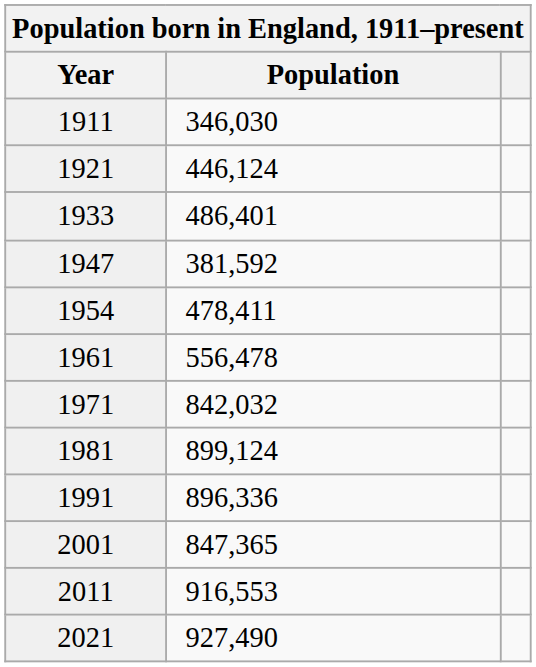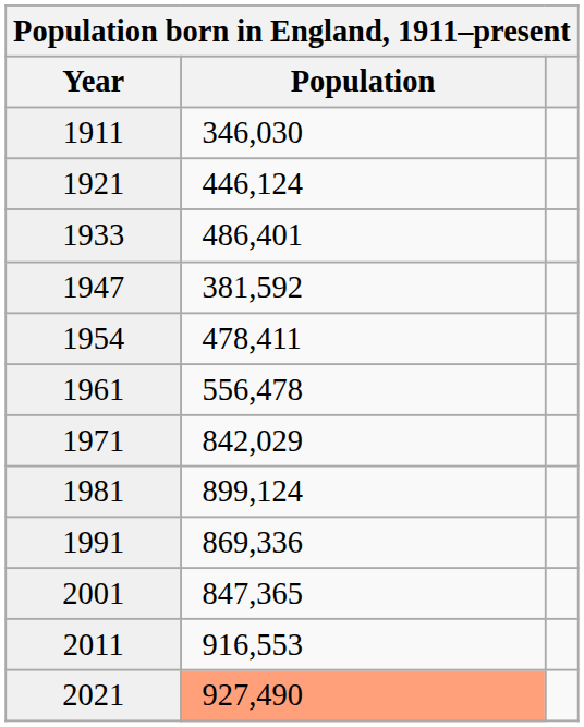1971 | Population: 842,032 -> 842,029
1991 | Population: 896,336 -> 869,336
2021 | Population: no background -> lightsalmon background
